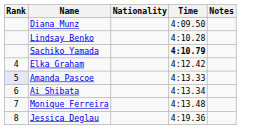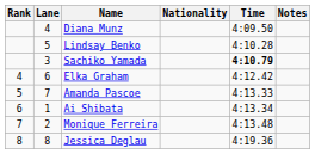+ column: Lane | 4 | 5 | 3 | 6 | 7 | 1 | 2 | 8
Amanda Pascoe | Rank: lavender background -> no background
